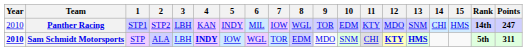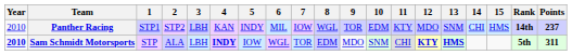Panther Racing | Points: 247 -> 237
